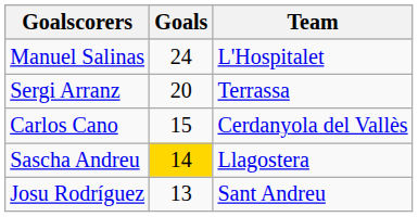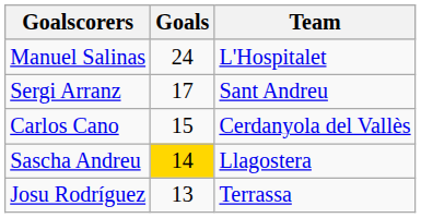Sergi Arranz | Goals: 20 -> 17
Sergi Arranz | Team: Terrassa -> Sant Andreu
Josu Rodríguez | Team: Sant Andreu -> Terrassa
